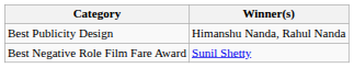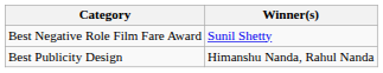rows swapped: Best Publicity Design <-> Best Negative Role Film Fare Award
